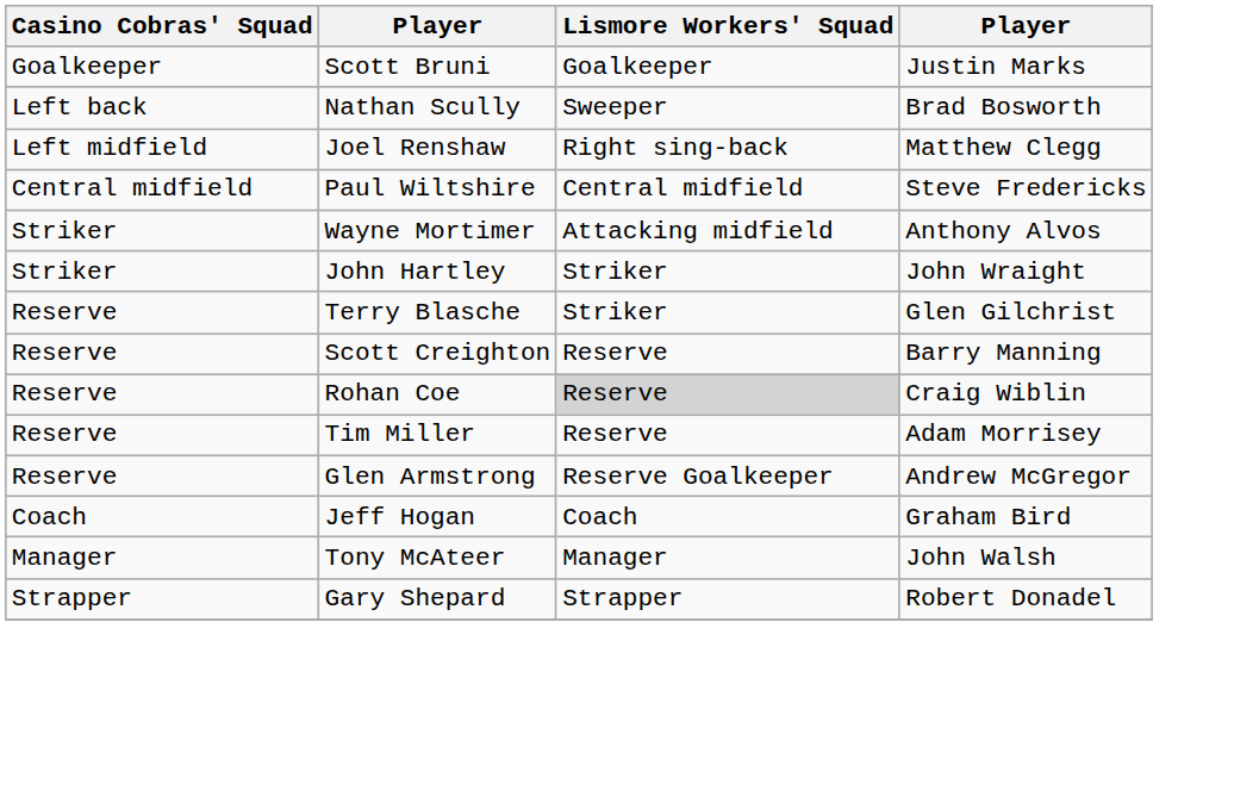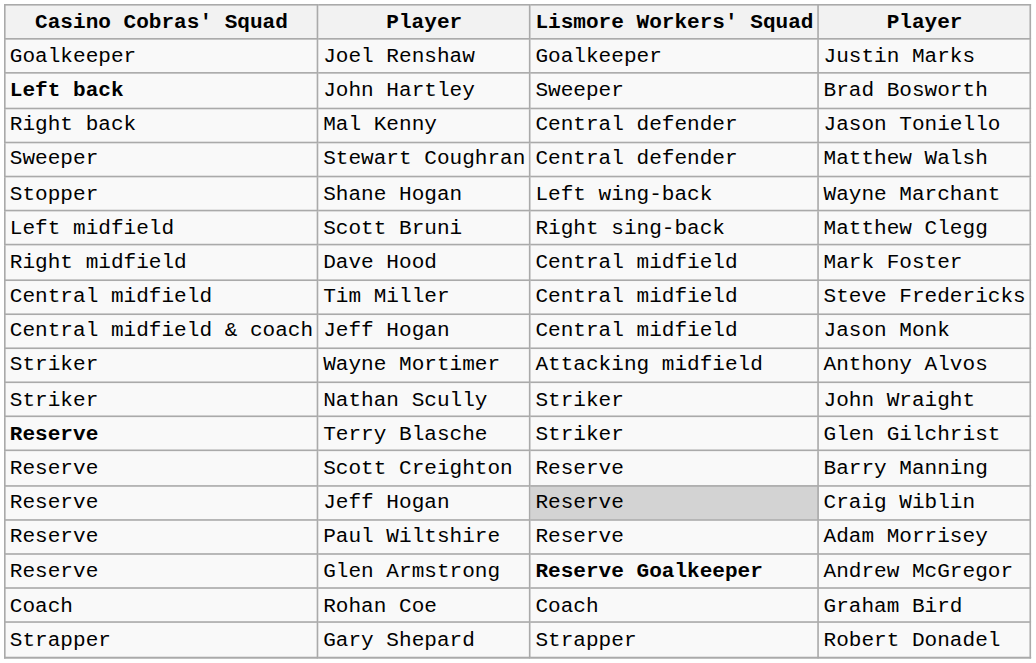Justin Marks | column 2: Scott Bruni -> Joel Renshaw
Brad Bosworth | Casino Cobras' Squad: normal -> bold
Brad Bosworth | column 2: Nathan Scully -> John Hartley
+ row: Right back | Mal Kenny | Central defender | Jason Toniello
+ row: Sweeper | Stewart Coughran | Central defender | Matthew Walsh
+ row: Stopper | Shane Hogan | Left wing-back | Wayne Marchant
Matthew Clegg | column 2: Joel Renshaw -> Scott Bruni
+ row: Right midfield | Dave Hood | Central midfield | Mark Foster
Steve Fredericks | column 2: Paul Wiltshire -> Tim Miller
+ row: Central midfield & coach | Jeff Hogan | Central midfield | Jason Monk
John Wraight | column 2: John Hartley -> Nathan Scully
Glen Gilchrist | Casino Cobras' Squad: normal -> bold
Craig Wiblin | column 2: Rohan Coe -> Jeff Hogan
Adam Morrisey | column 2: Tim Miller -> Paul Wiltshire
Andrew McGregor | Lismore Workers' Squad: normal -> bold
Graham Bird | column 2: Jeff Hogan -> Rohan Coe
- row: Manager | Tony McAteer | Manager | John Walsh
